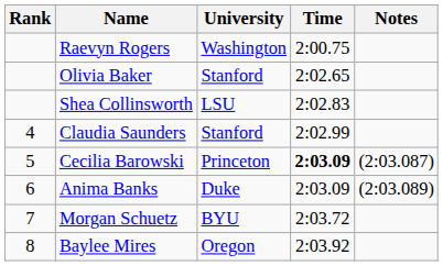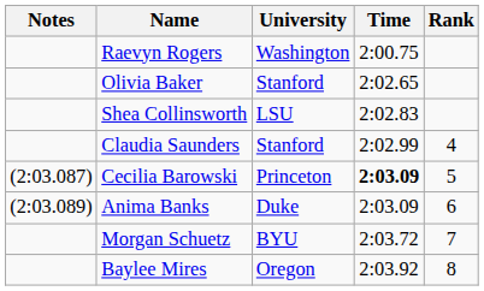columns swapped: Rank <-> Notes
